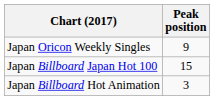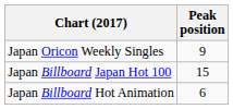Japan Billboard Hot Animation | Peak position: 3 -> 6
